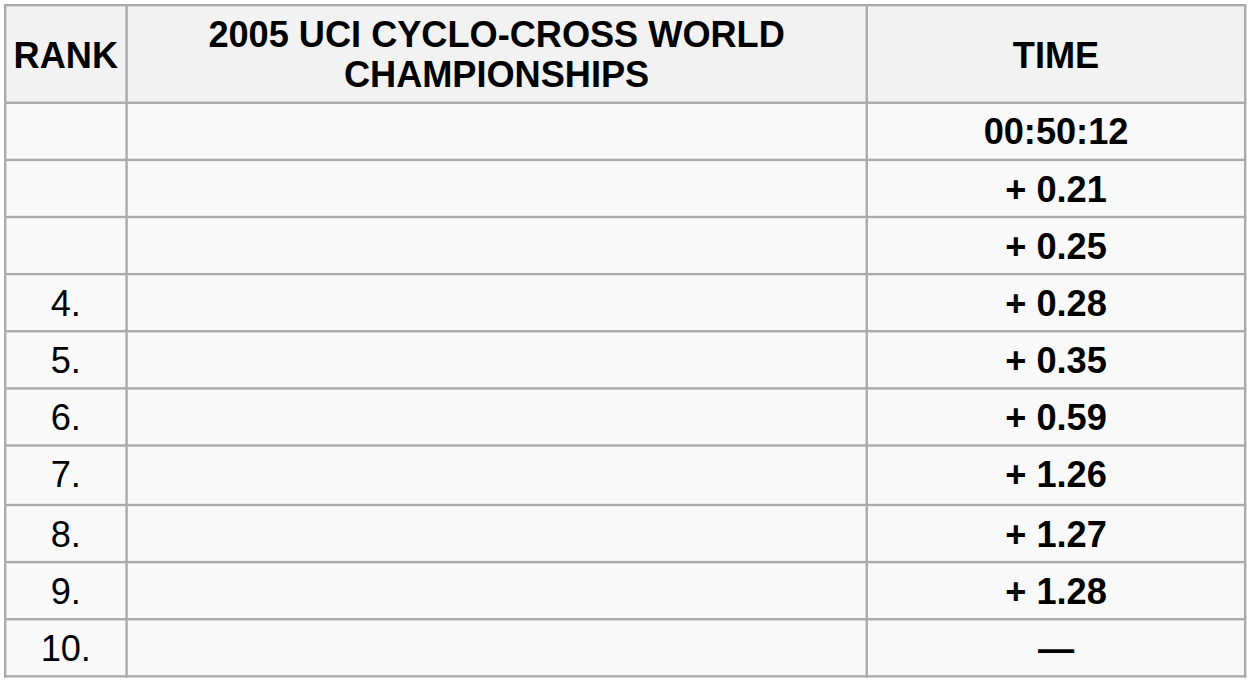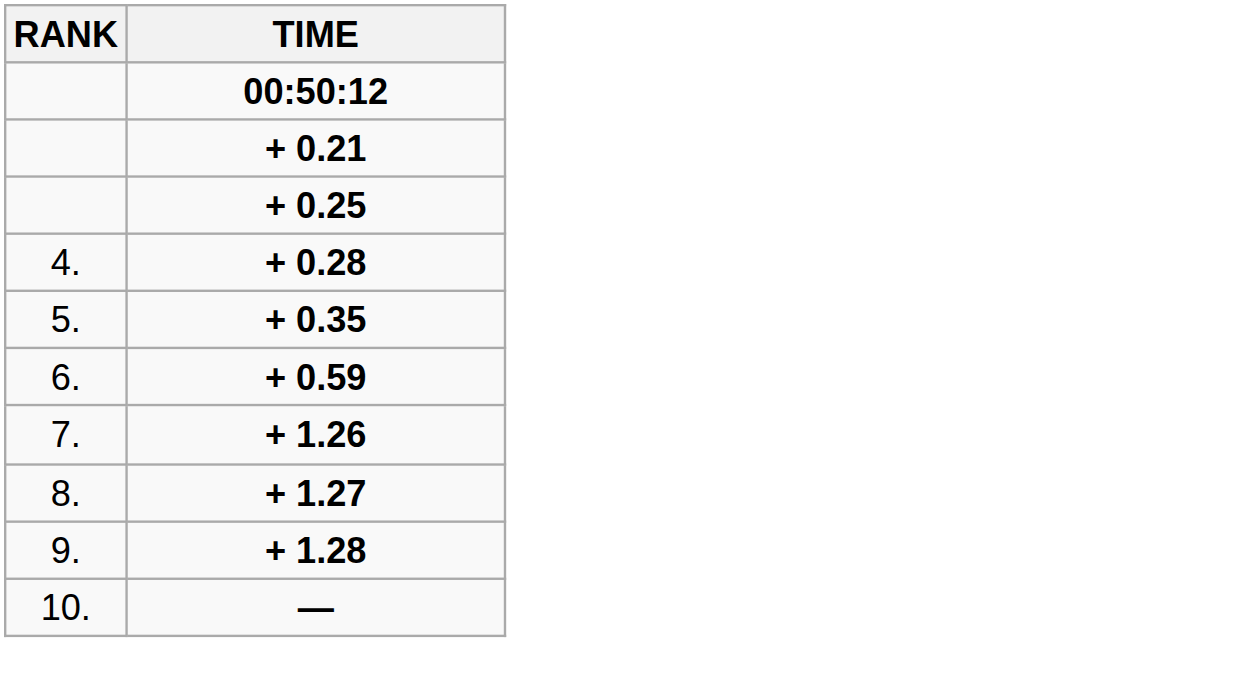- column: 2005 UCI CYCLO-CROSS WORLD CHAMPIONSHIPS
